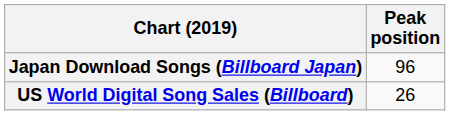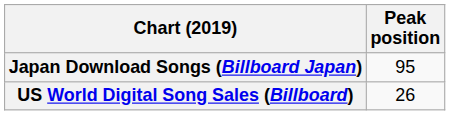Japan Download Songs (Billboard Japan) | Peak position: 96 -> 95
